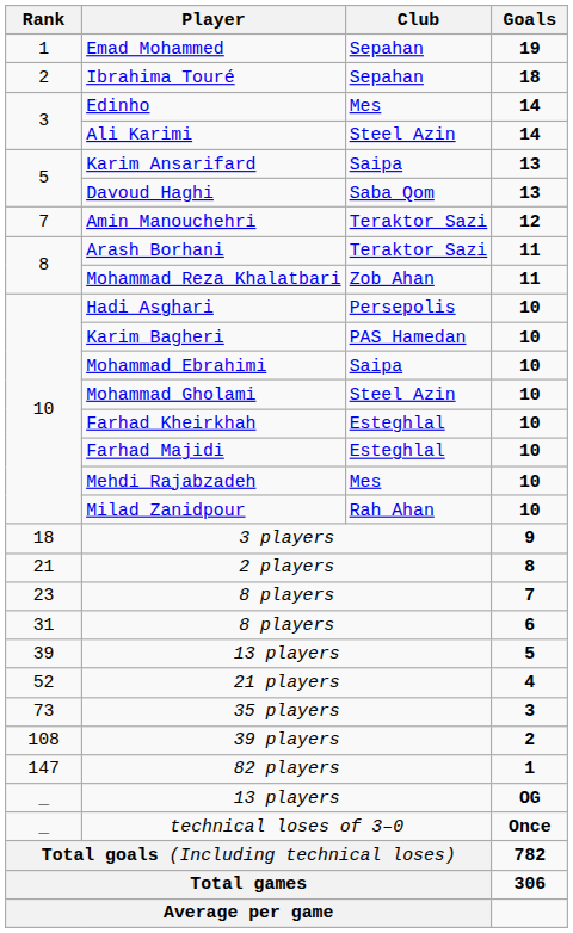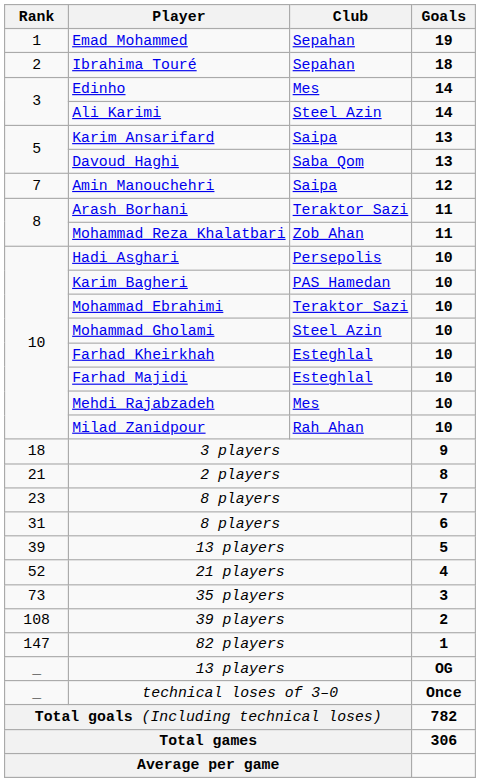Amin Manouchehri | Club: Teraktor Sazi -> Saipa
Mohammad Ebrahimi | Club: Saipa -> Teraktor Sazi
